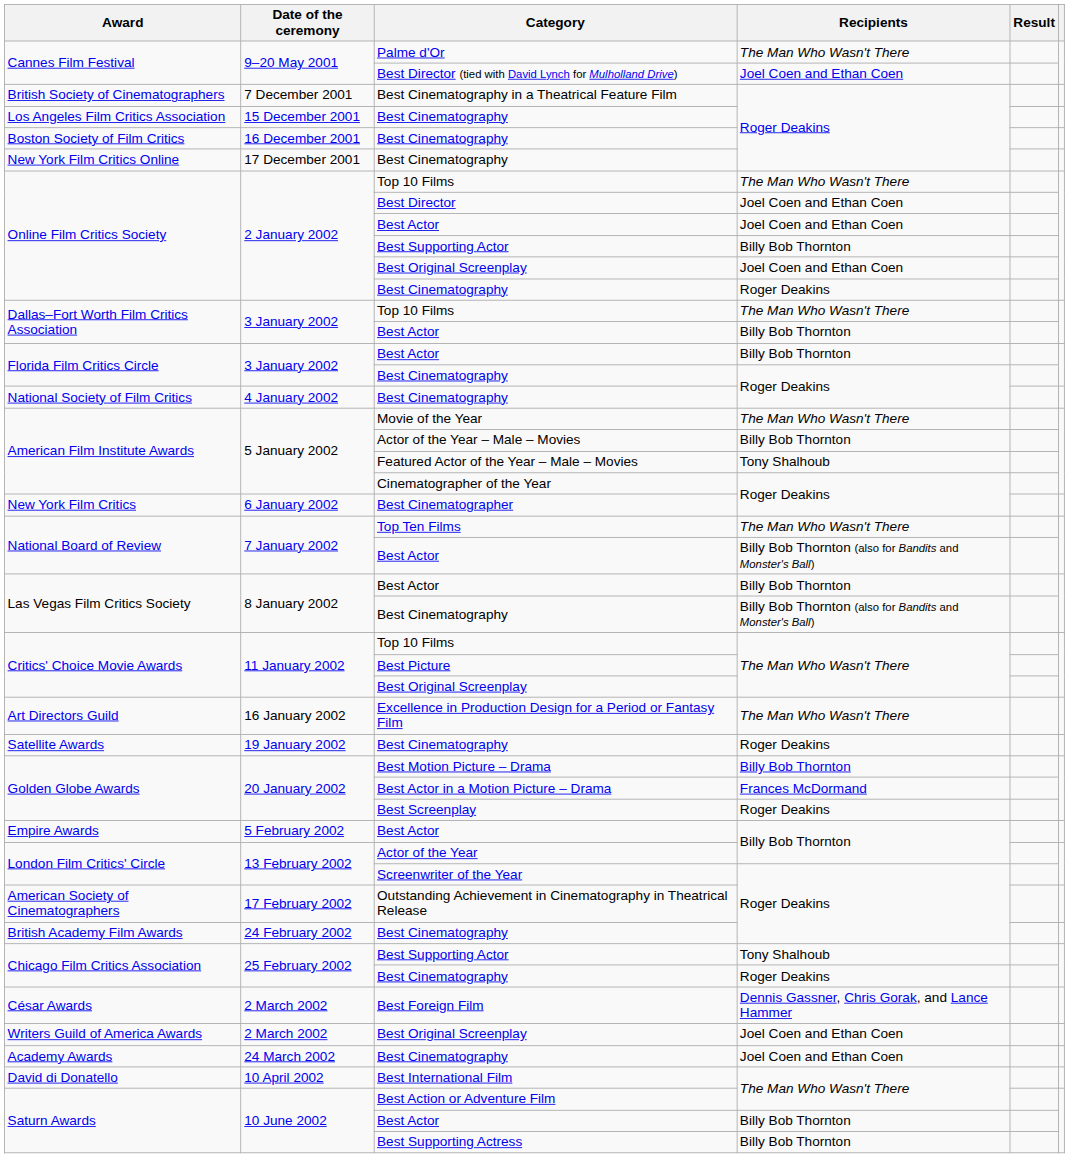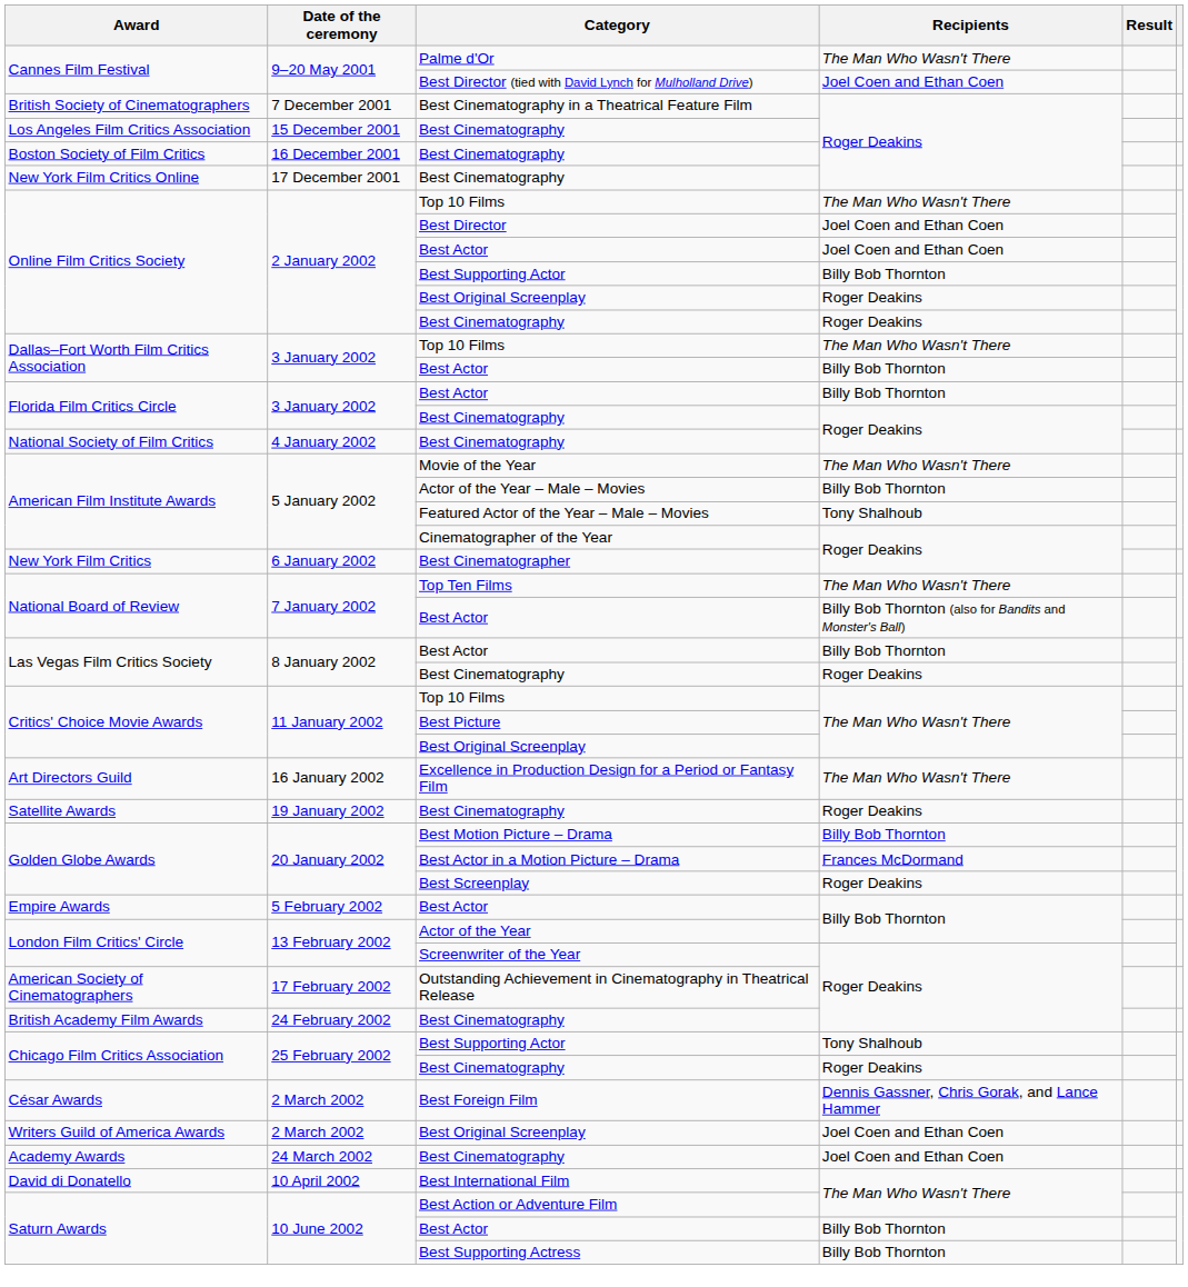Online Film Critics Society / Best Original Screenplay | Recipients: Joel Coen and Ethan Coen -> Roger Deakins
Las Vegas Film Critics Society / Best Cinematography | Recipients: Billy Bob Thornton (also for Bandits and Monster's Ball) -> Roger Deakins
